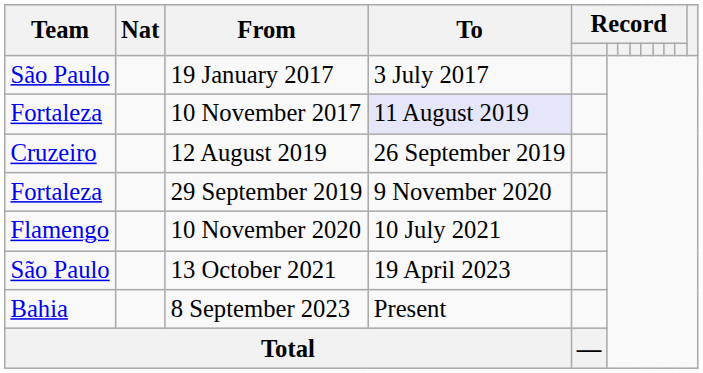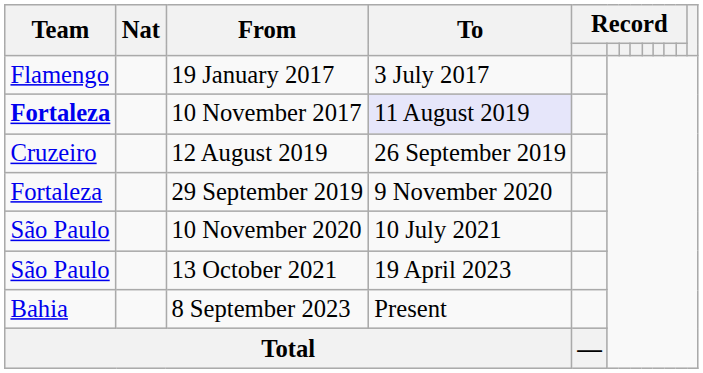19 January 2017 | Team: São Paulo -> Flamengo
10 November 2017 | Team: normal -> bold
10 November 2020 | Team: Flamengo -> São Paulo
